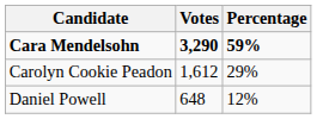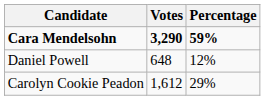rows swapped: Carolyn Cookie Peadon <-> Daniel Powell
